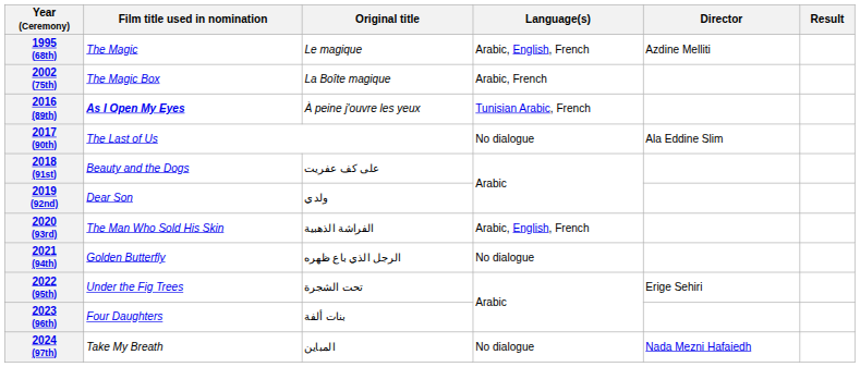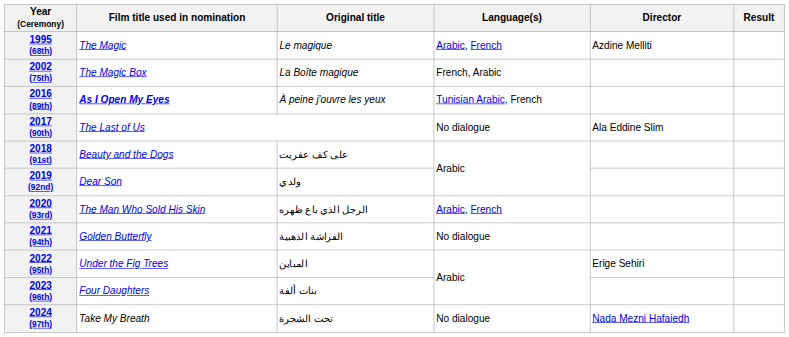1995 (68th) | Language(s): Arabic, English, French -> Arabic, French
2002 (75th) | Language(s): Arabic, French -> French, Arabic
2020 (93rd) | Original title: الفراشة الذهبية -> الرجل الذي باع ظهره
2020 (93rd) | Language(s): Arabic, English, French -> Arabic, French
2021 (94th) | Original title: الرجل الذي باع ظهره -> الفراشة الذهبية
2022 (95th) | Original title: تحت الشجرة -> المباين
2024 (97th) | Original title: المباين -> تحت الشجرة
